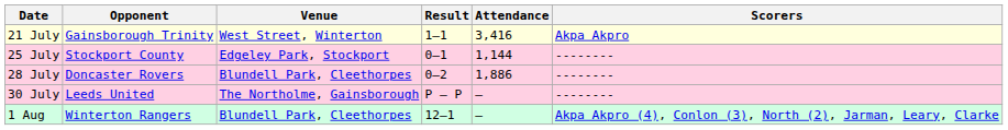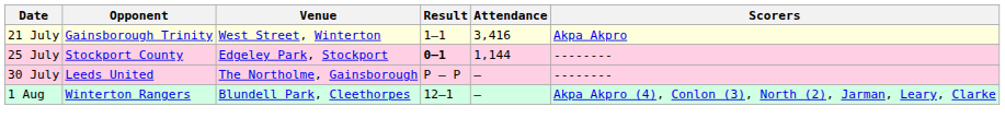25 July | Result: normal -> bold
- row: 28 July | Doncaster Rovers | Blundell Park, Cleethorpes | 0–2 | 1,886 | --------
